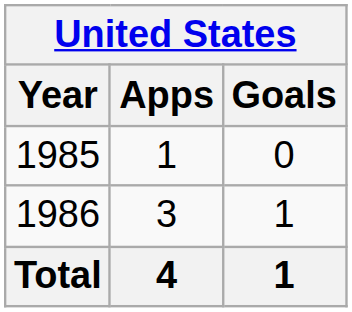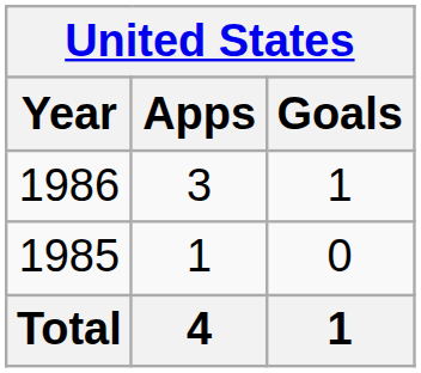rows swapped: 1985 <-> 1986
